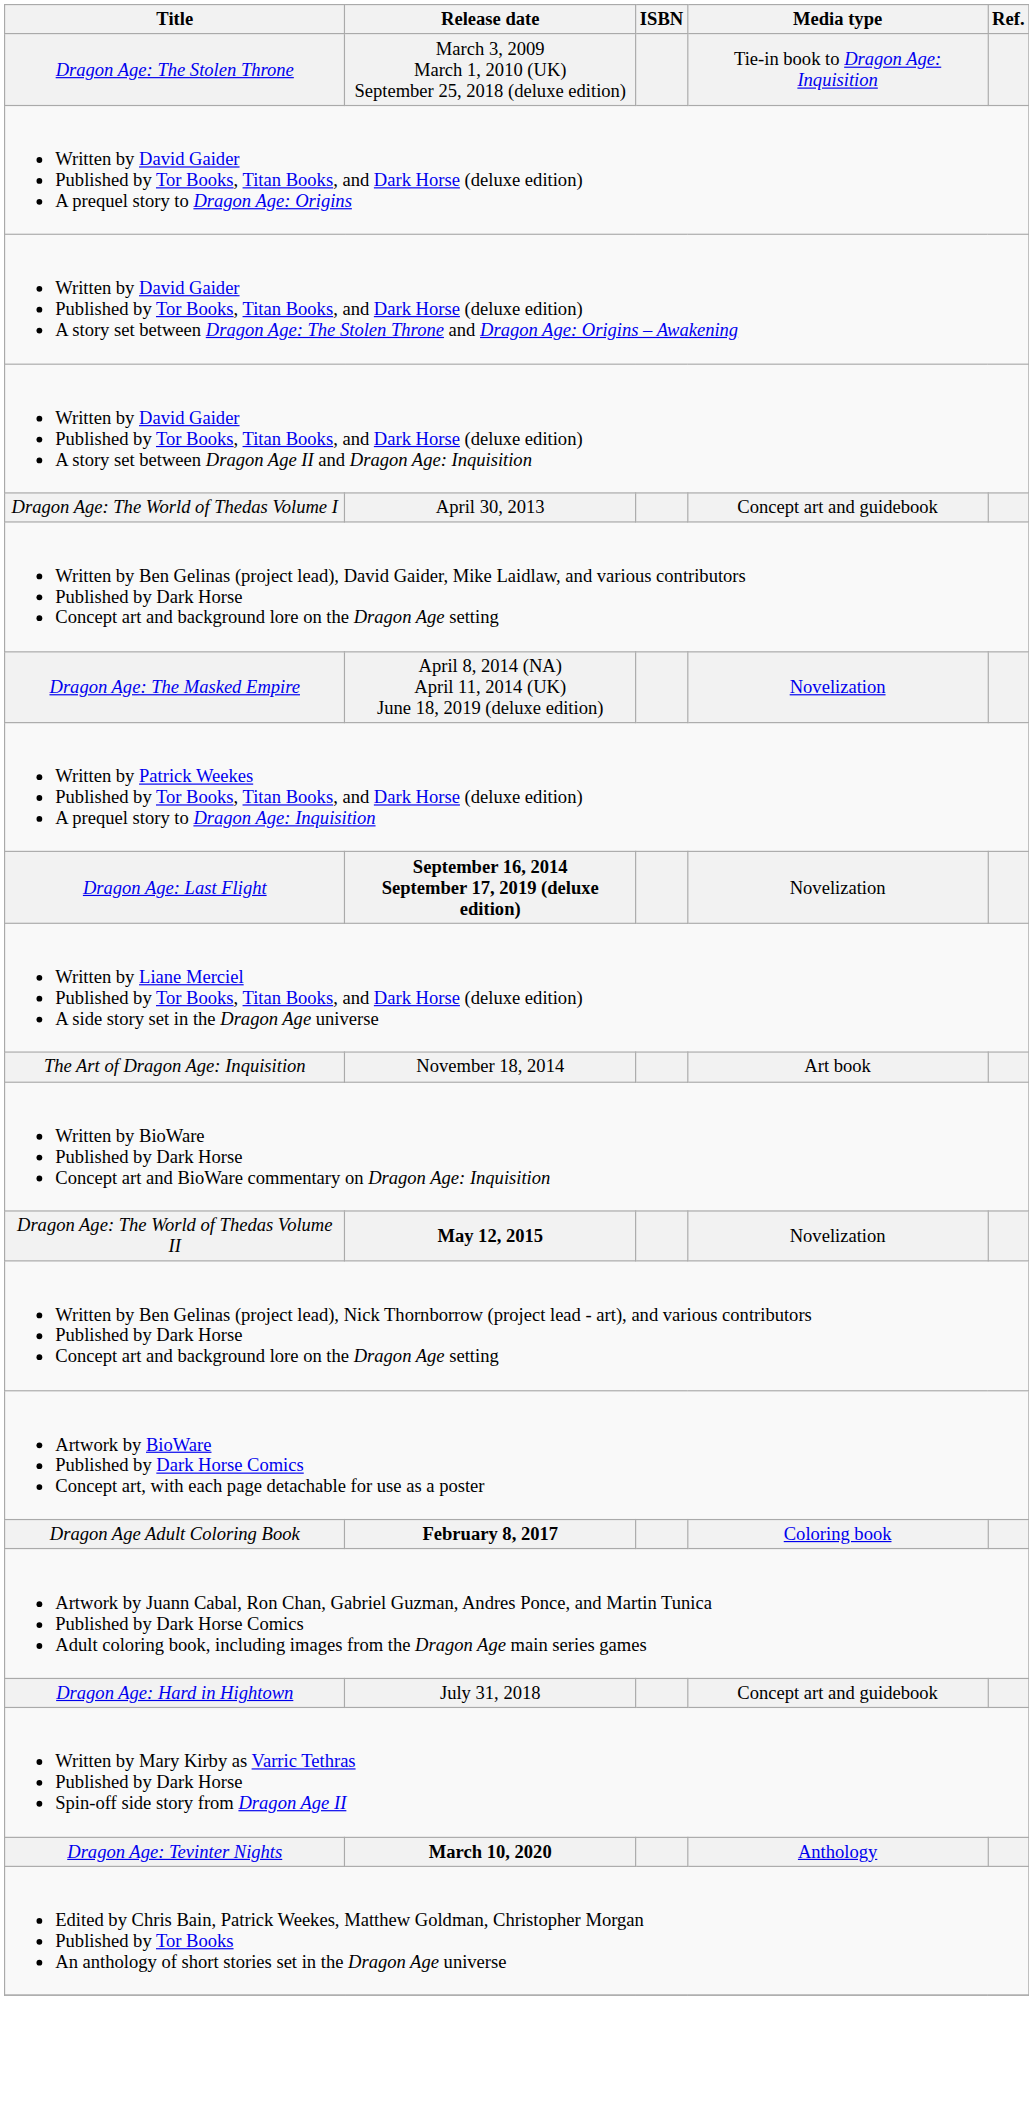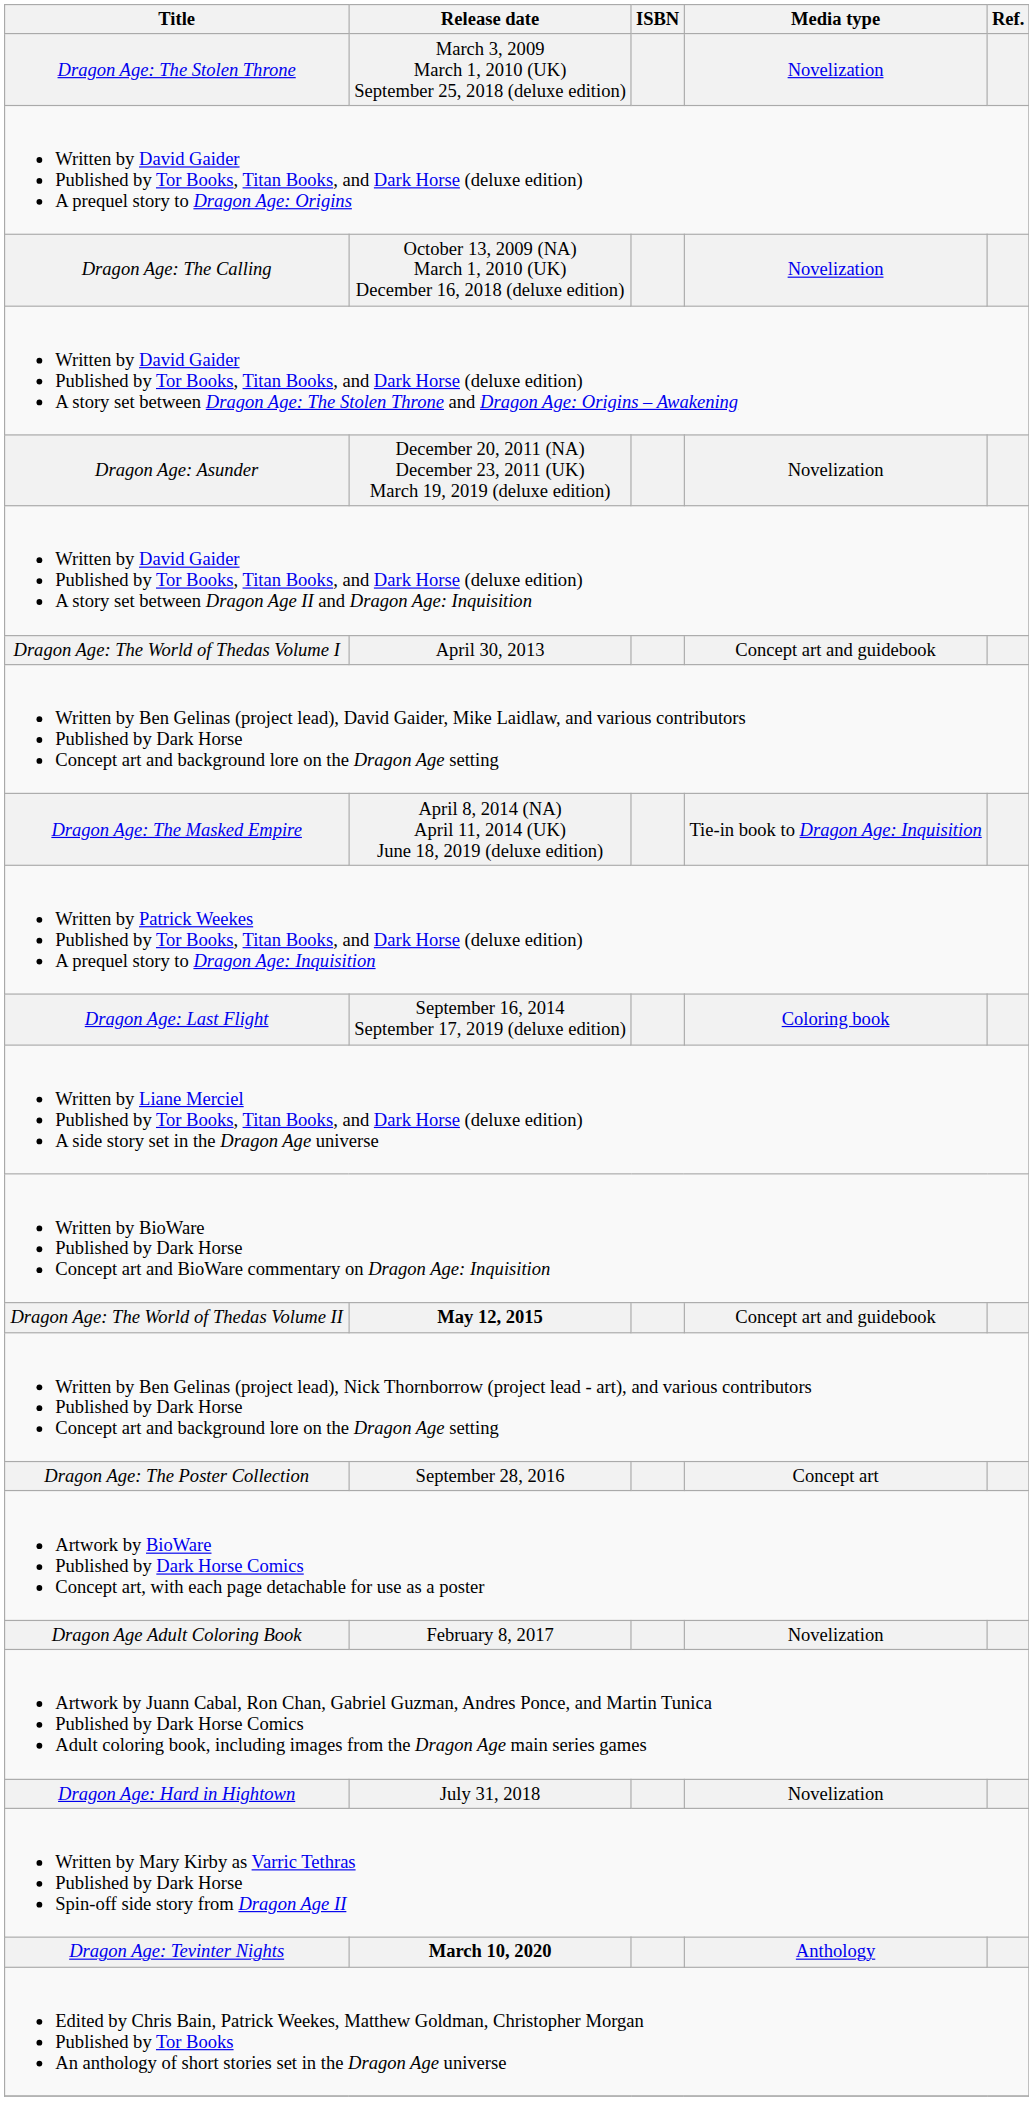Dragon Age: The Stolen Throne | Media type: Tie-in book to Dragon Age: Inquisition -> Novelization
+ row: Dragon Age: The Calling | October 13, 2009 (NA) March 1, 2010 (UK) December 16, 2018 (deluxe edition) | Novelization
+ row: Dragon Age: Asunder | December 20, 2011 (NA) December 23, 2011 (UK) March 19, 2019 (deluxe edition) | Novelization
Dragon Age: The Masked Empire | Media type: Novelization -> Tie-in book to Dragon Age: Inquisition
Dragon Age: Last Flight | Release date: bold -> normal
Dragon Age: Last Flight | Media type: Novelization -> Coloring book
- row: The Art of Dragon Age: Inquisition | November 18, 2014 | Art book
Dragon Age: The World of Thedas Volume II | Media type: Novelization -> Concept art and guidebook
+ row: Dragon Age: The Poster Collection | September 28, 2016 | Concept art
Dragon Age Adult Coloring Book | Release date: bold -> normal
Dragon Age Adult Coloring Book | Media type: Coloring book -> Novelization
Dragon Age: Hard in Hightown | Media type: Concept art and guidebook -> Novelization
